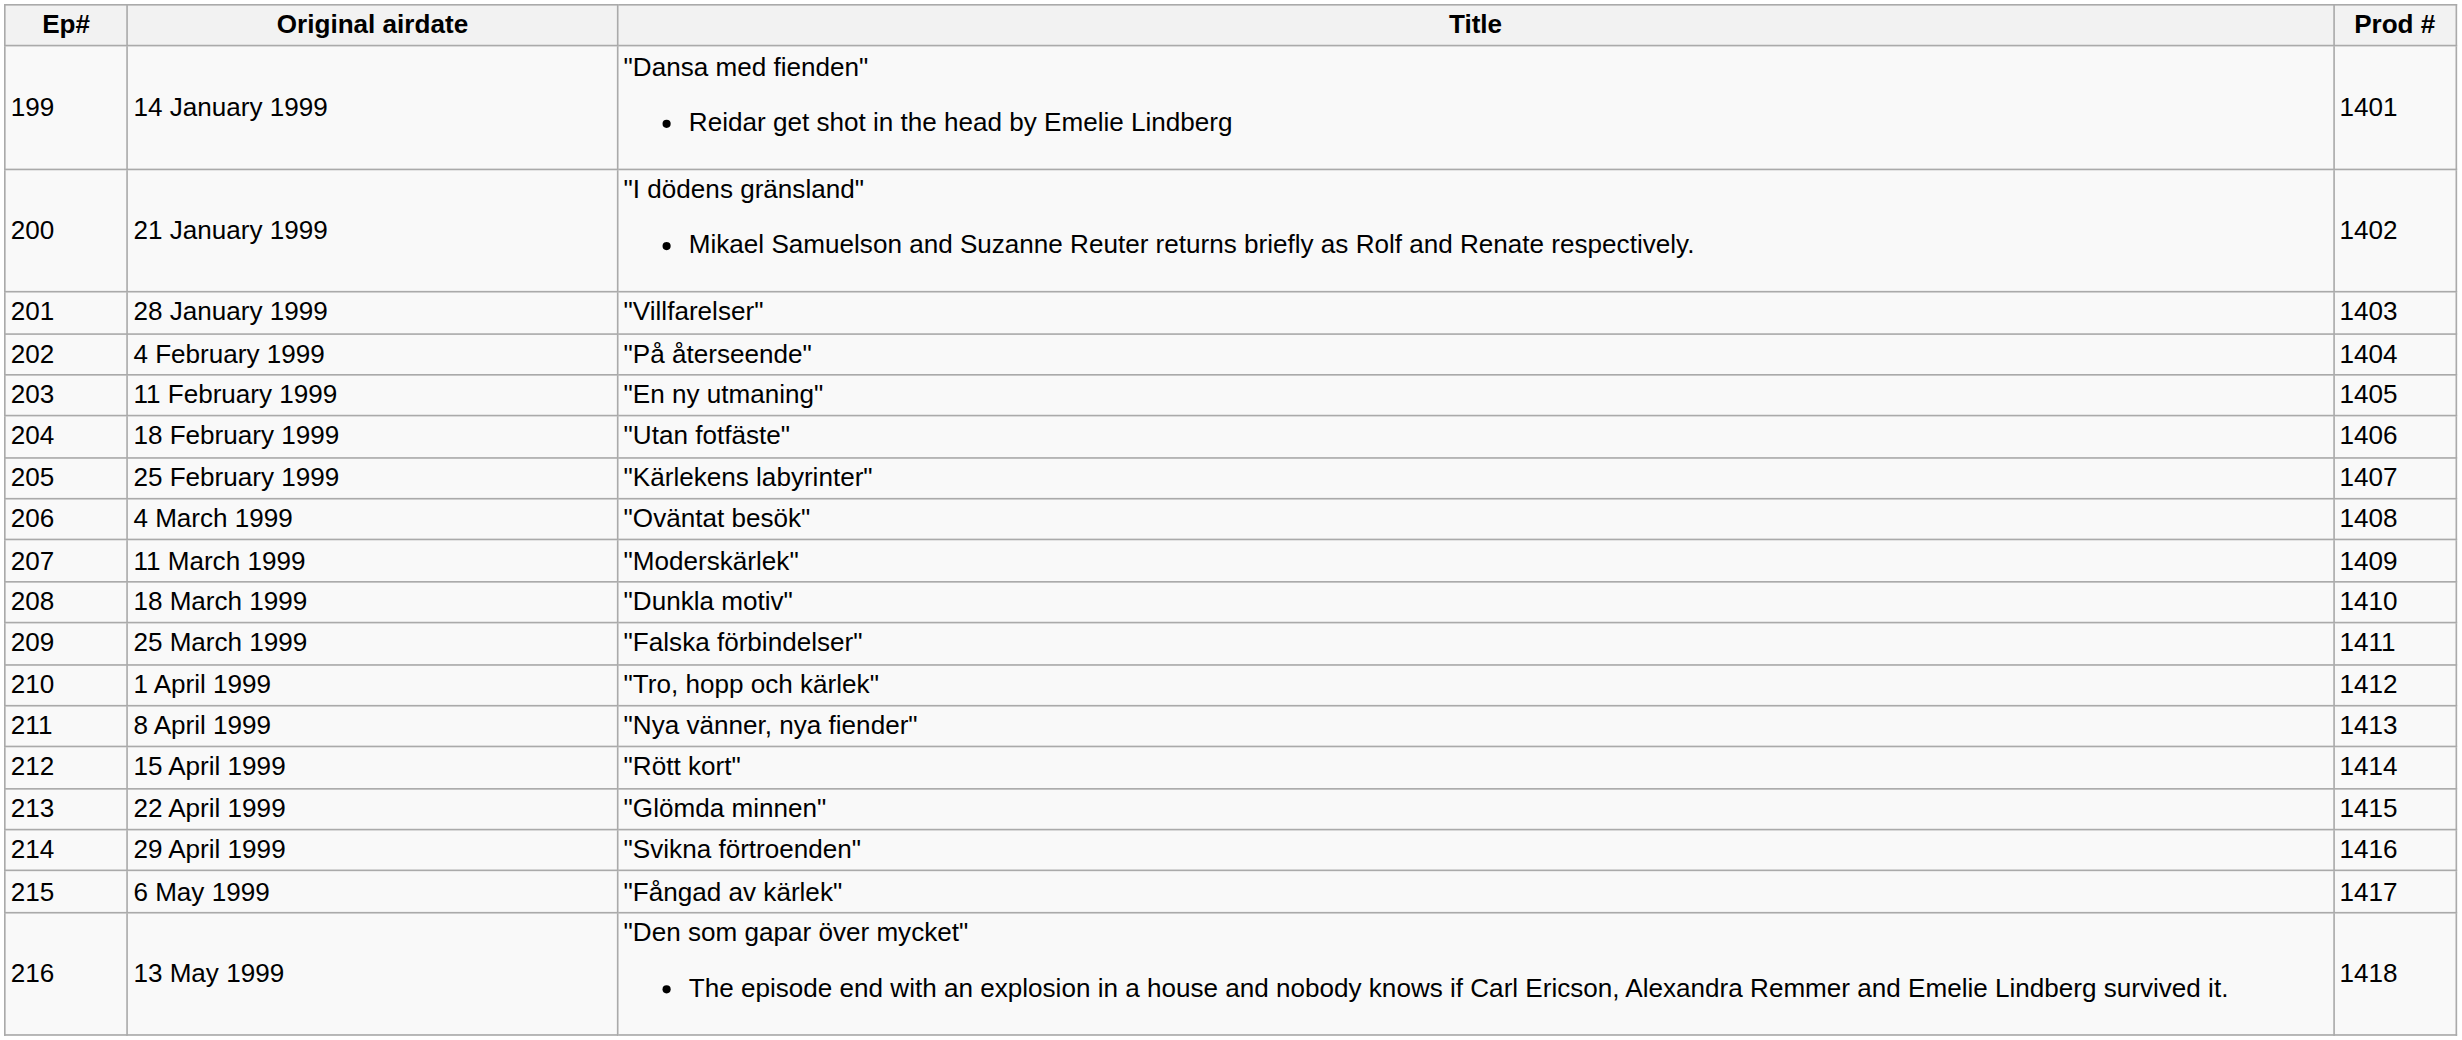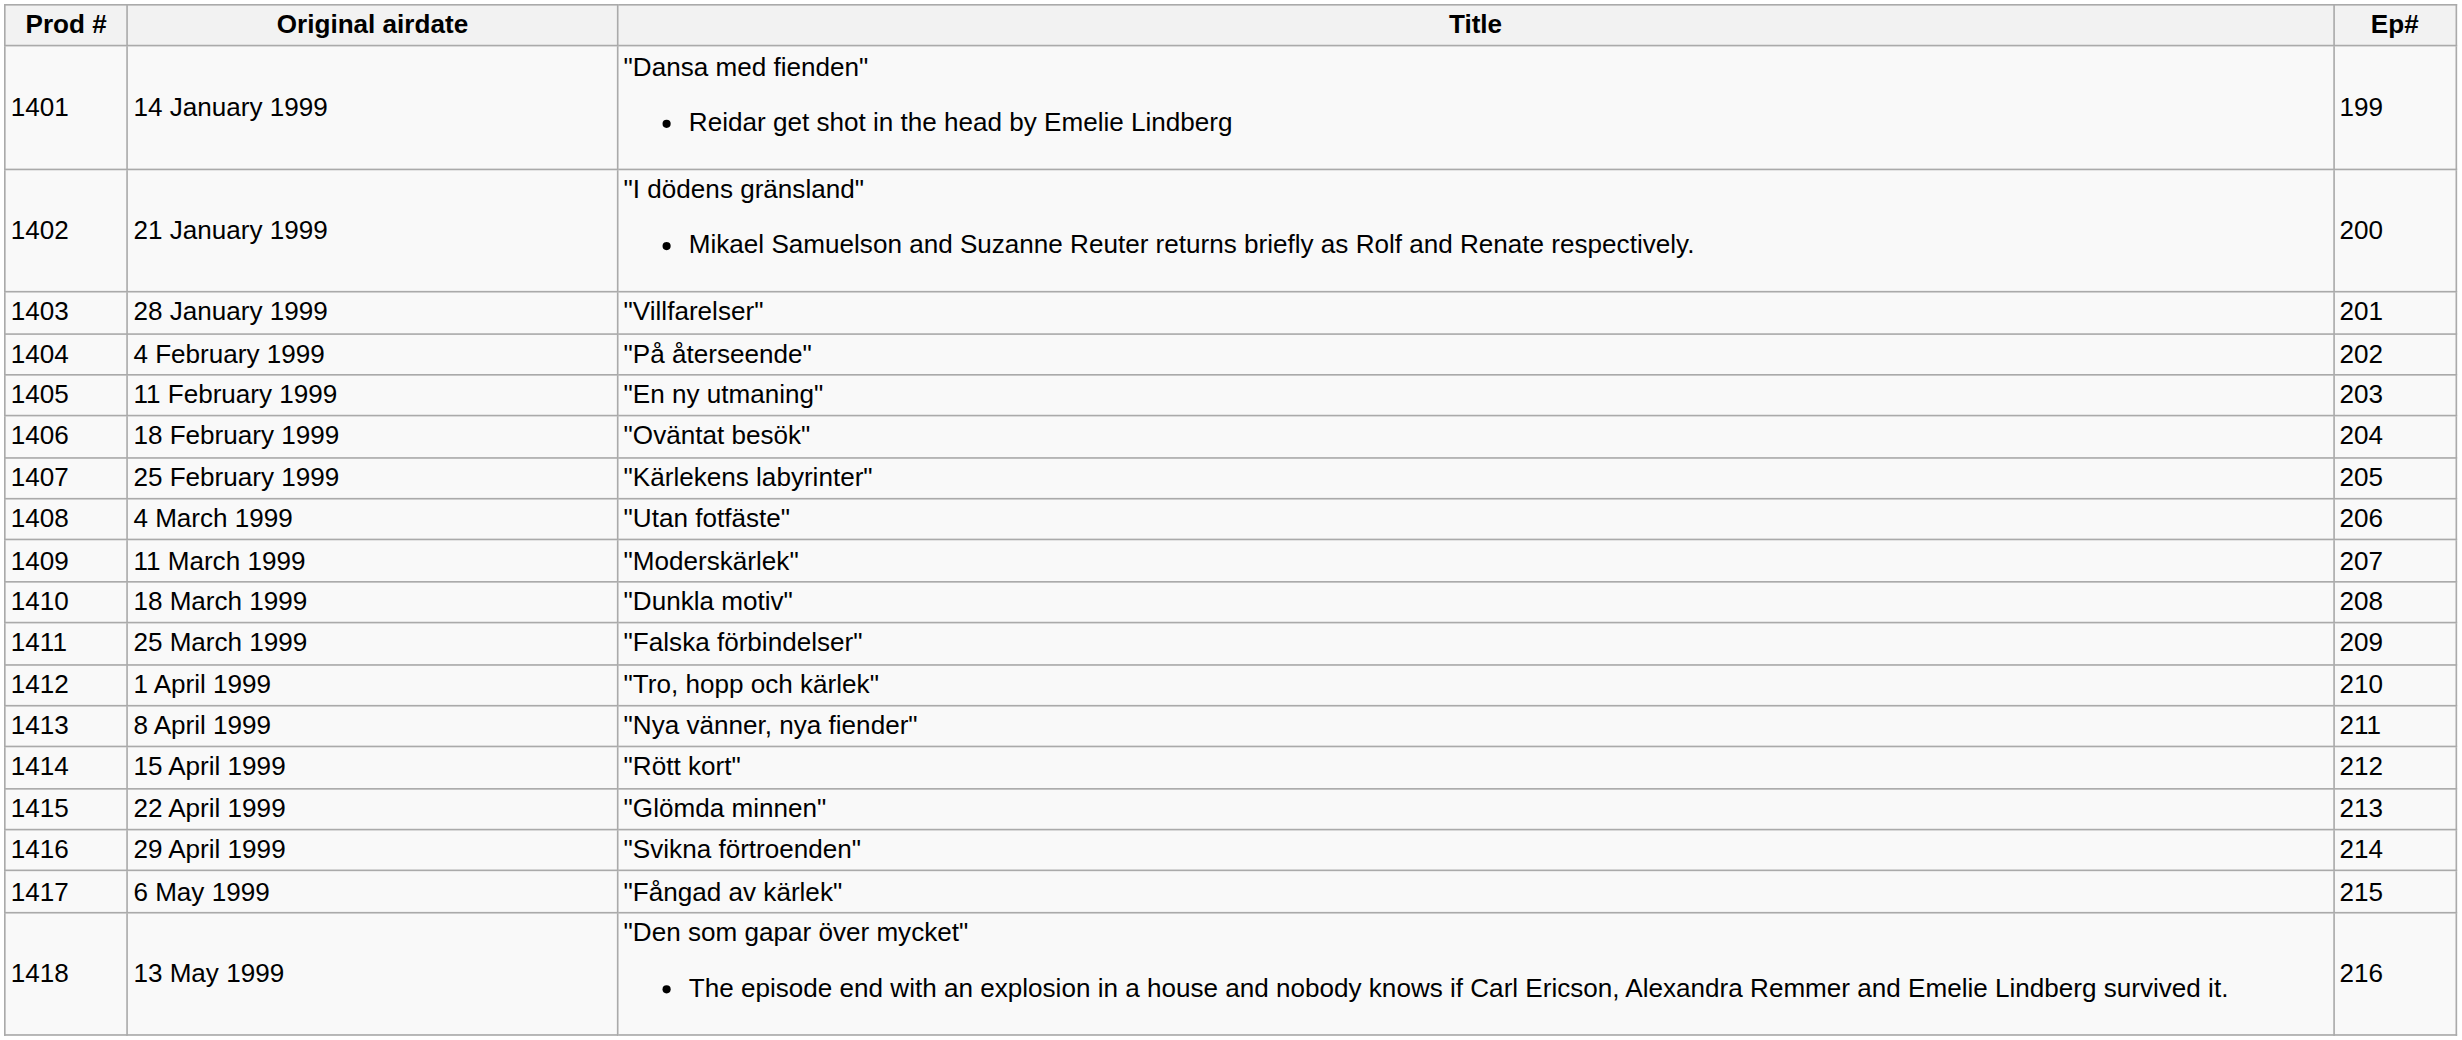columns swapped: Ep# <-> Prod #
18 February 1999 | Title: "Utan fotfäste" -> "Oväntat besök"
4 March 1999 | Title: "Oväntat besök" -> "Utan fotfäste"
